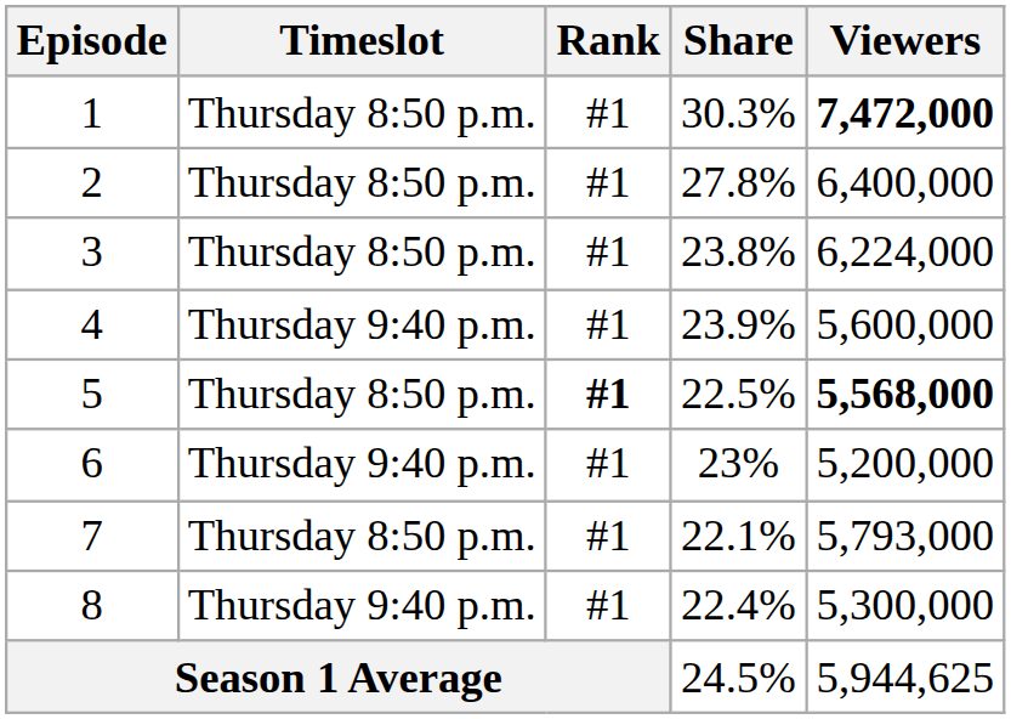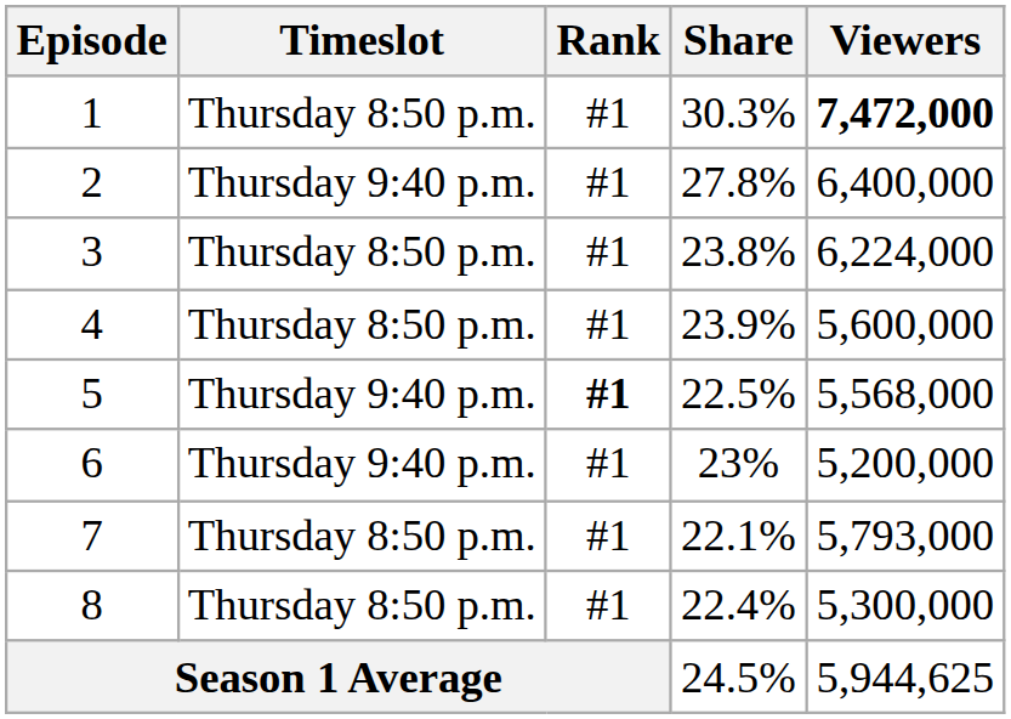2 | Timeslot: Thursday 8:50 p.m. -> Thursday 9:40 p.m.
4 | Timeslot: Thursday 9:40 p.m. -> Thursday 8:50 p.m.
5 | Timeslot: Thursday 8:50 p.m. -> Thursday 9:40 p.m.
5 | Viewers: bold -> normal
8 | Timeslot: Thursday 9:40 p.m. -> Thursday 8:50 p.m.
